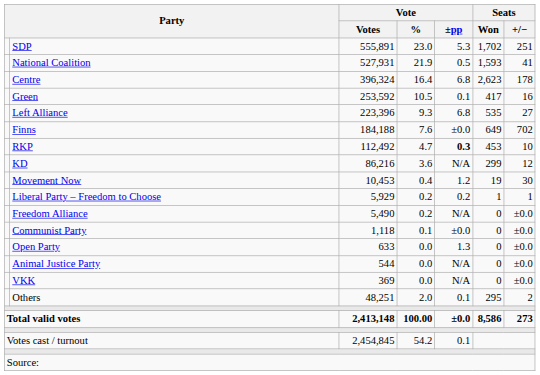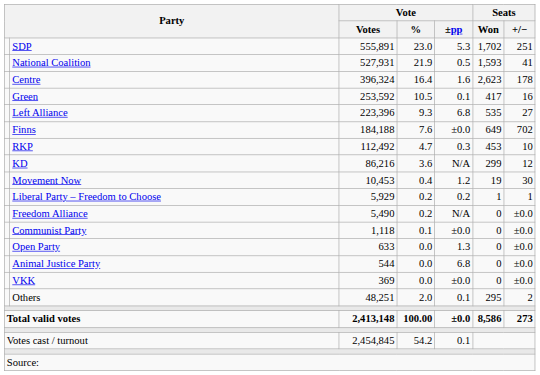Centre | Vote / ±pp: 6.8 -> 1.6
RKP | Vote / ±pp: bold -> normal
Animal Justice Party | Vote / ±pp: N/A -> 6.8
VKK | Vote / ±pp: N/A -> ±0.0
